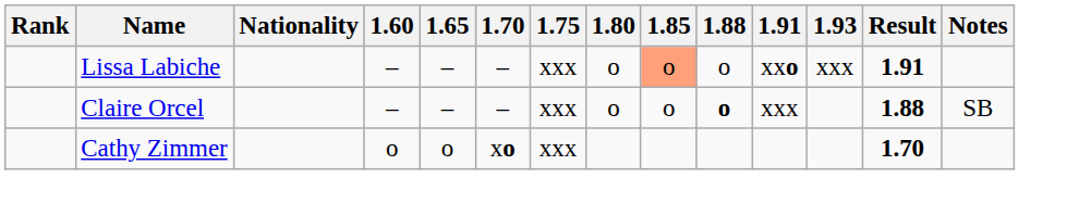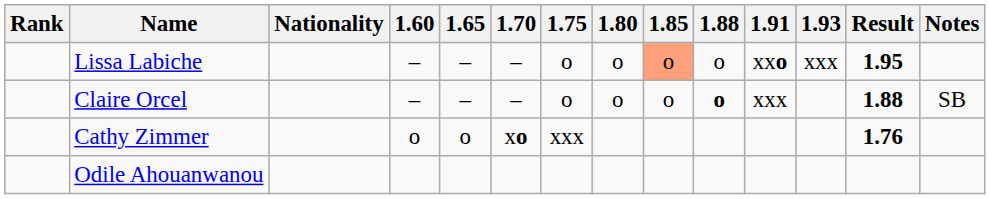Lissa Labiche | 1.75: xxx -> o
Lissa Labiche | Result: 1.91 -> 1.95
Claire Orcel | 1.75: xxx -> o
Cathy Zimmer | Result: 1.70 -> 1.76
+ row: Odile Ahouanwanou
